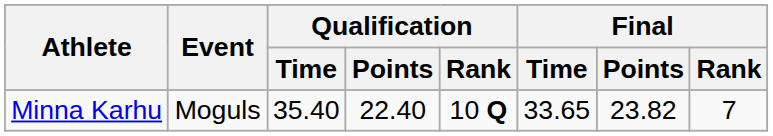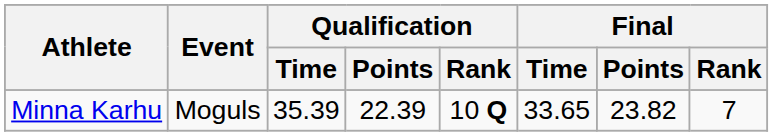Minna Karhu | Qualification / Time: 35.40 -> 35.39
Minna Karhu | Qualification / Points: 22.40 -> 22.39
